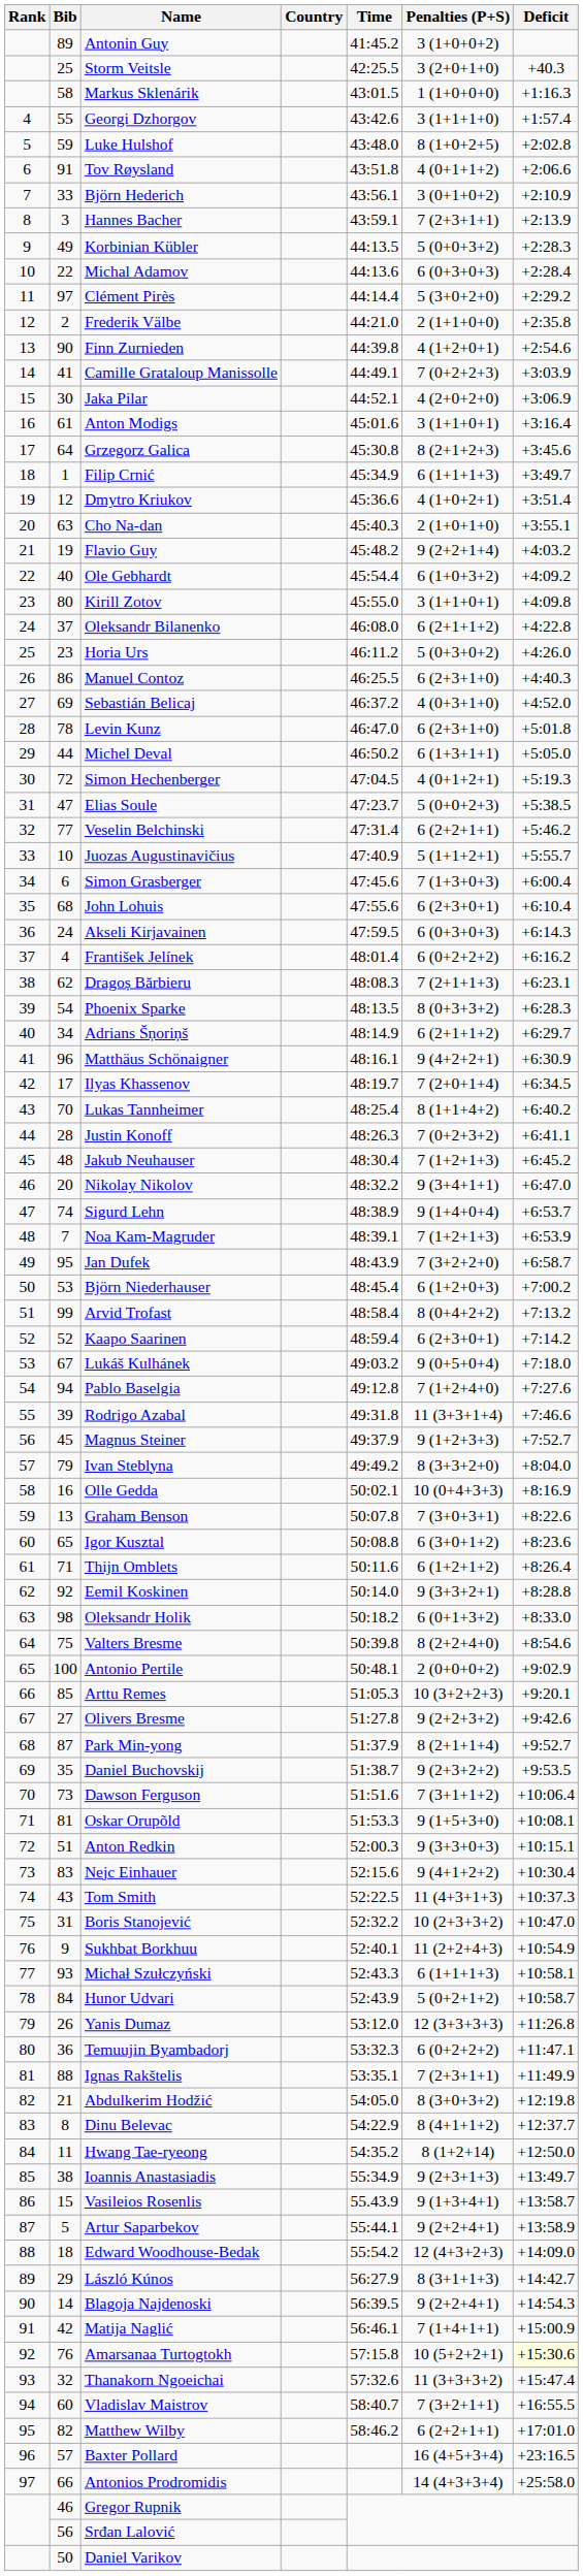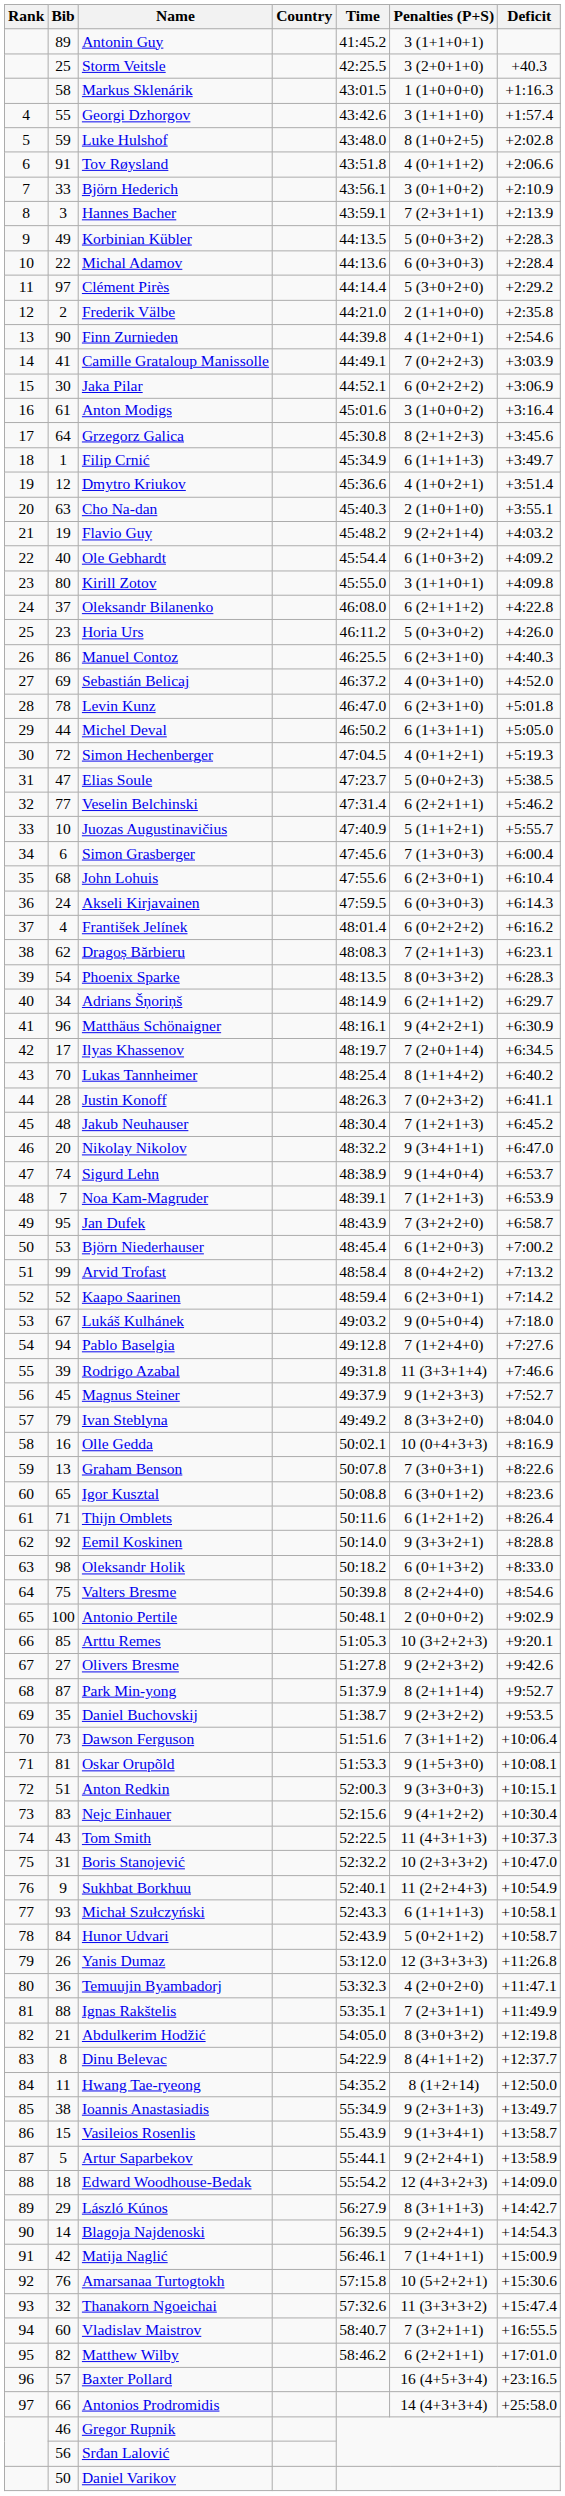Antonin Guy | Penalties (P+S): 3 (1+0+0+2) -> 3 (1+1+0+1)
Jaka Pilar | Penalties (P+S): 4 (2+0+2+0) -> 6 (0+2+2+2)
Anton Modigs | Penalties (P+S): 3 (1+1+0+1) -> 3 (1+0+0+2)
Temuujin Byambadorj | Penalties (P+S): 6 (0+2+2+2) -> 4 (2+0+2+0)
Amarsanaa Turtogtokh | Deficit: lightyellow background -> no background
